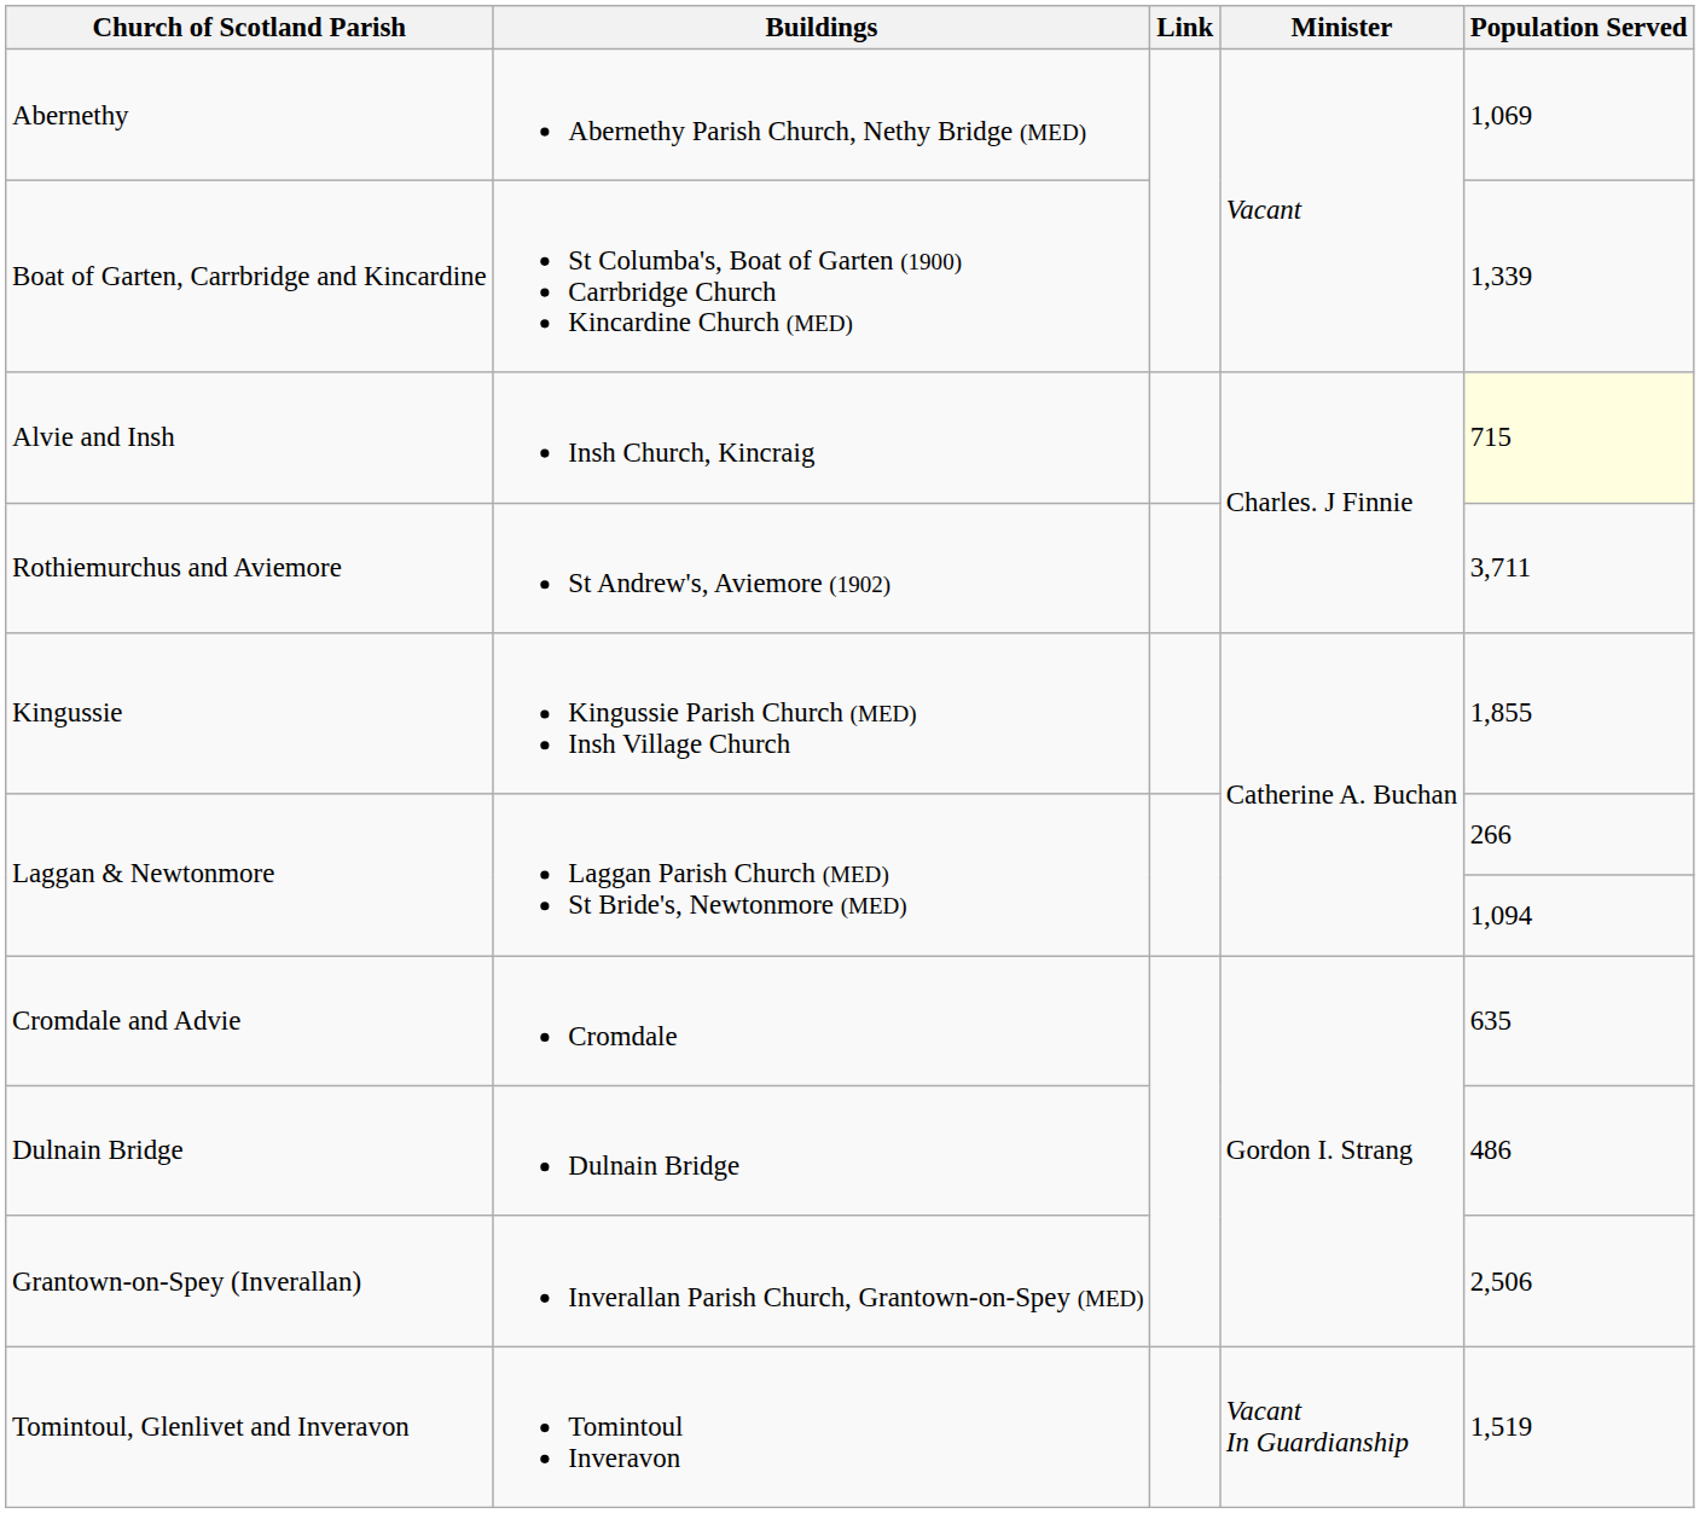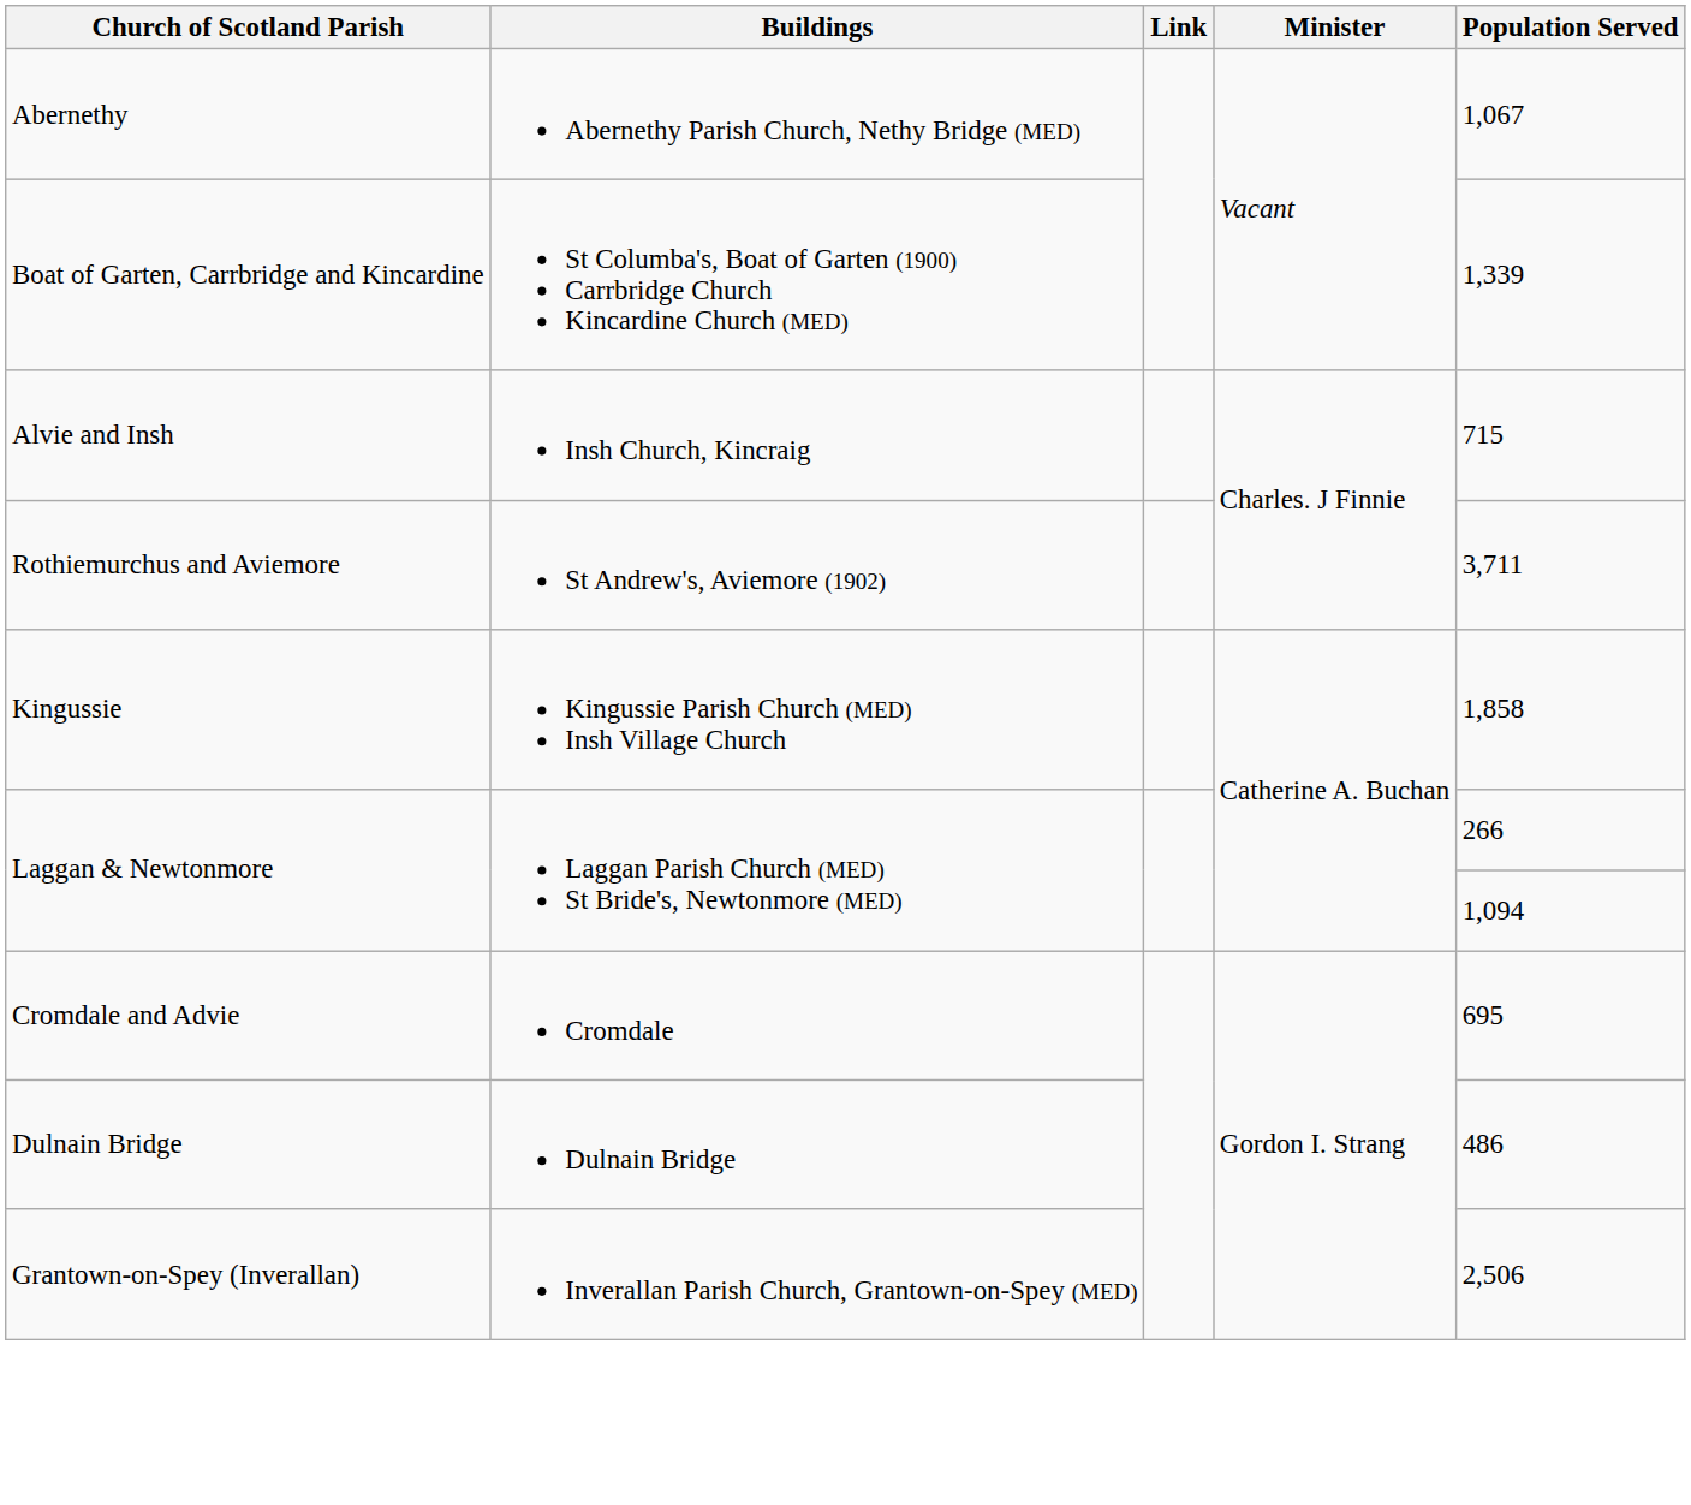Abernethy | Population Served: 1,069 -> 1,067
Alvie and Insh | Population Served: lightyellow background -> no background
Kingussie | Population Served: 1,855 -> 1,858
Cromdale and Advie | Population Served: 635 -> 695
- row: Tomintoul, Glenlivet and Inveravon | Tomintoul Inveravon | Vacant In Guardianship | 1,519
